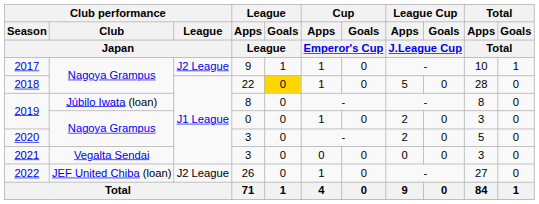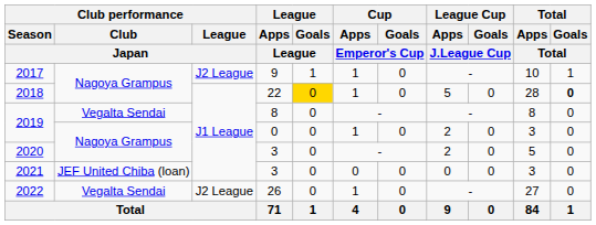2018 | Total / Goals / Total: normal -> bold
2019 / 8 | Club performance / Club / Japan: Júbilo Iwata (loan) -> Vegalta Sendai
2021 | Club performance / Club / Japan: Vegalta Sendai -> JEF United Chiba (loan)
2022 | Club performance / Club / Japan: JEF United Chiba (loan) -> Vegalta Sendai
